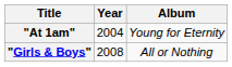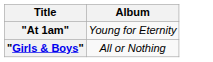- column: Year | 2004 | 2008
